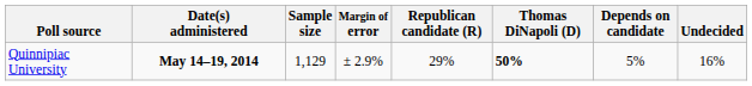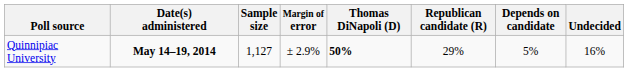columns swapped: Thomas DiNapoli (D) <-> Republican candidate (R)
Quinnipiac University | Sample size: 1,129 -> 1,127
